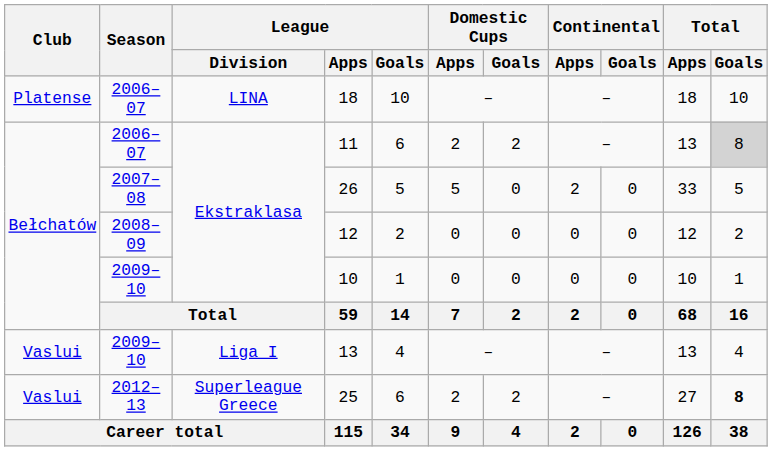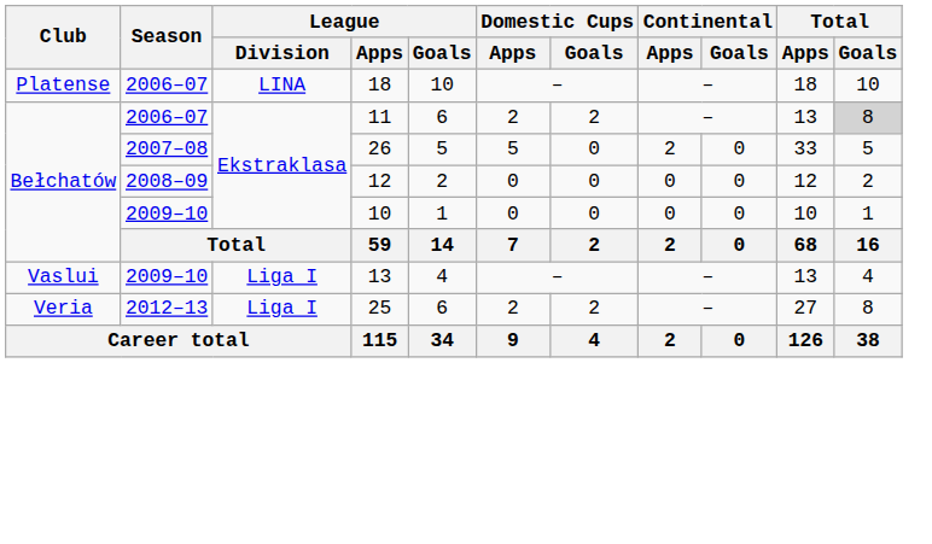25 | Club: Vaslui -> Veria
25 | League / Division: Superleague Greece -> Liga I
25 | Total / Goals: bold -> normal
